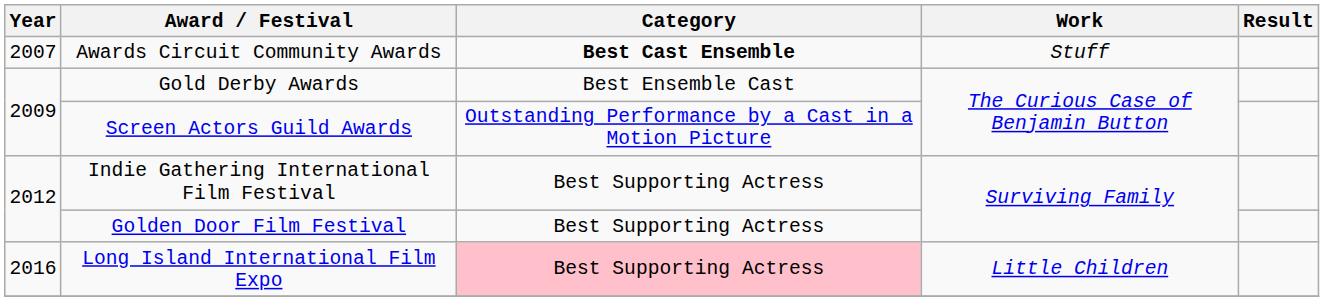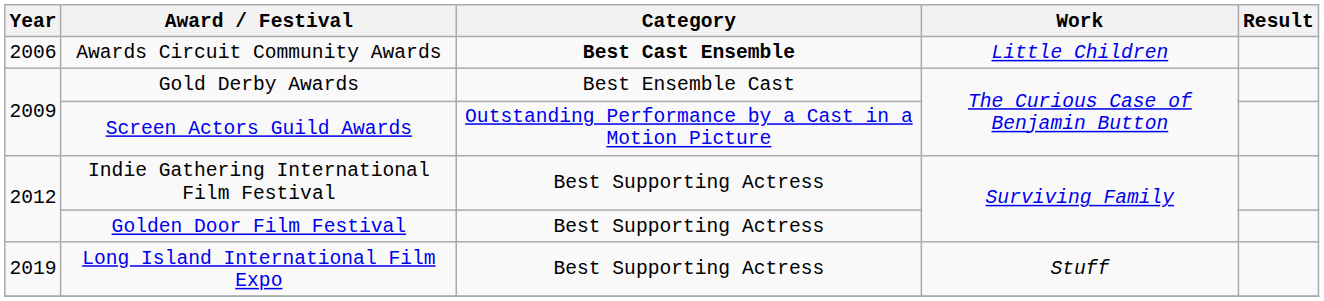Awards Circuit Community Awards | Year: 2007 -> 2006
Awards Circuit Community Awards | Work: Stuff -> Little Children
Long Island International Film Expo | Year: 2016 -> 2019
Long Island International Film Expo | Category: pink background -> no background
Long Island International Film Expo | Work: Little Children -> Stuff
